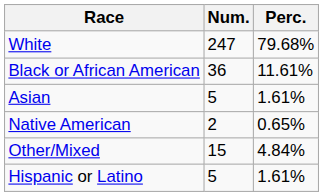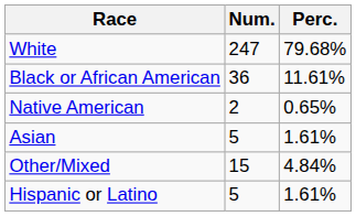rows swapped: Native American <-> Asian
